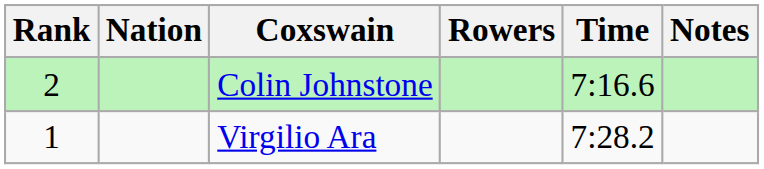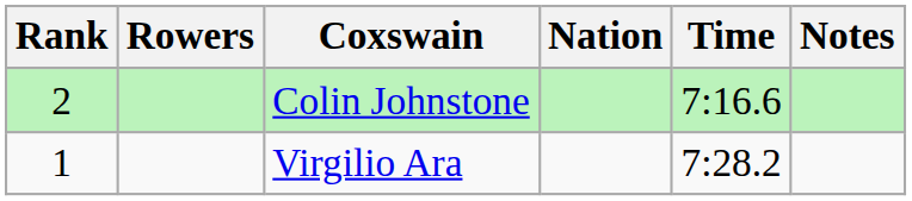columns swapped: Rowers <-> Nation
